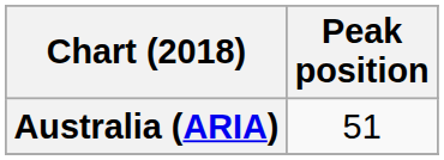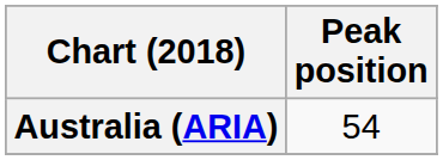Australia (ARIA) | Peak position: 51 -> 54
